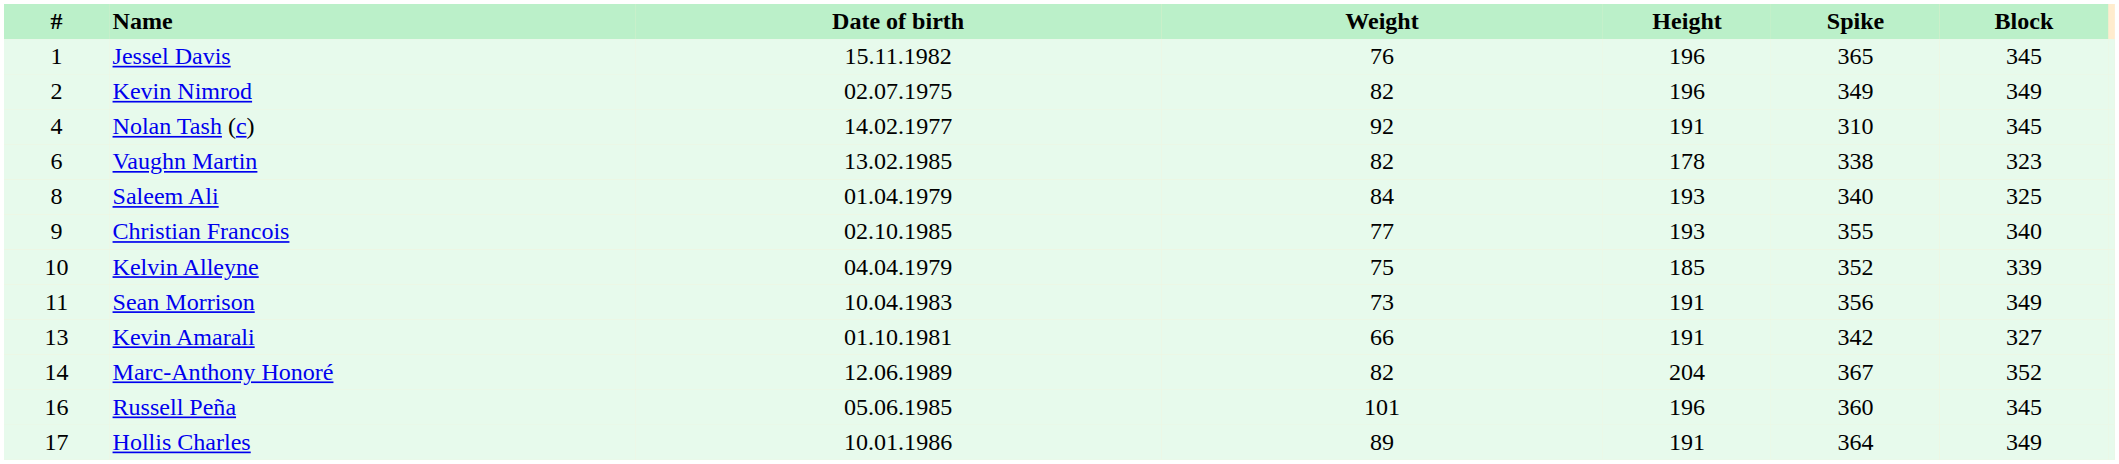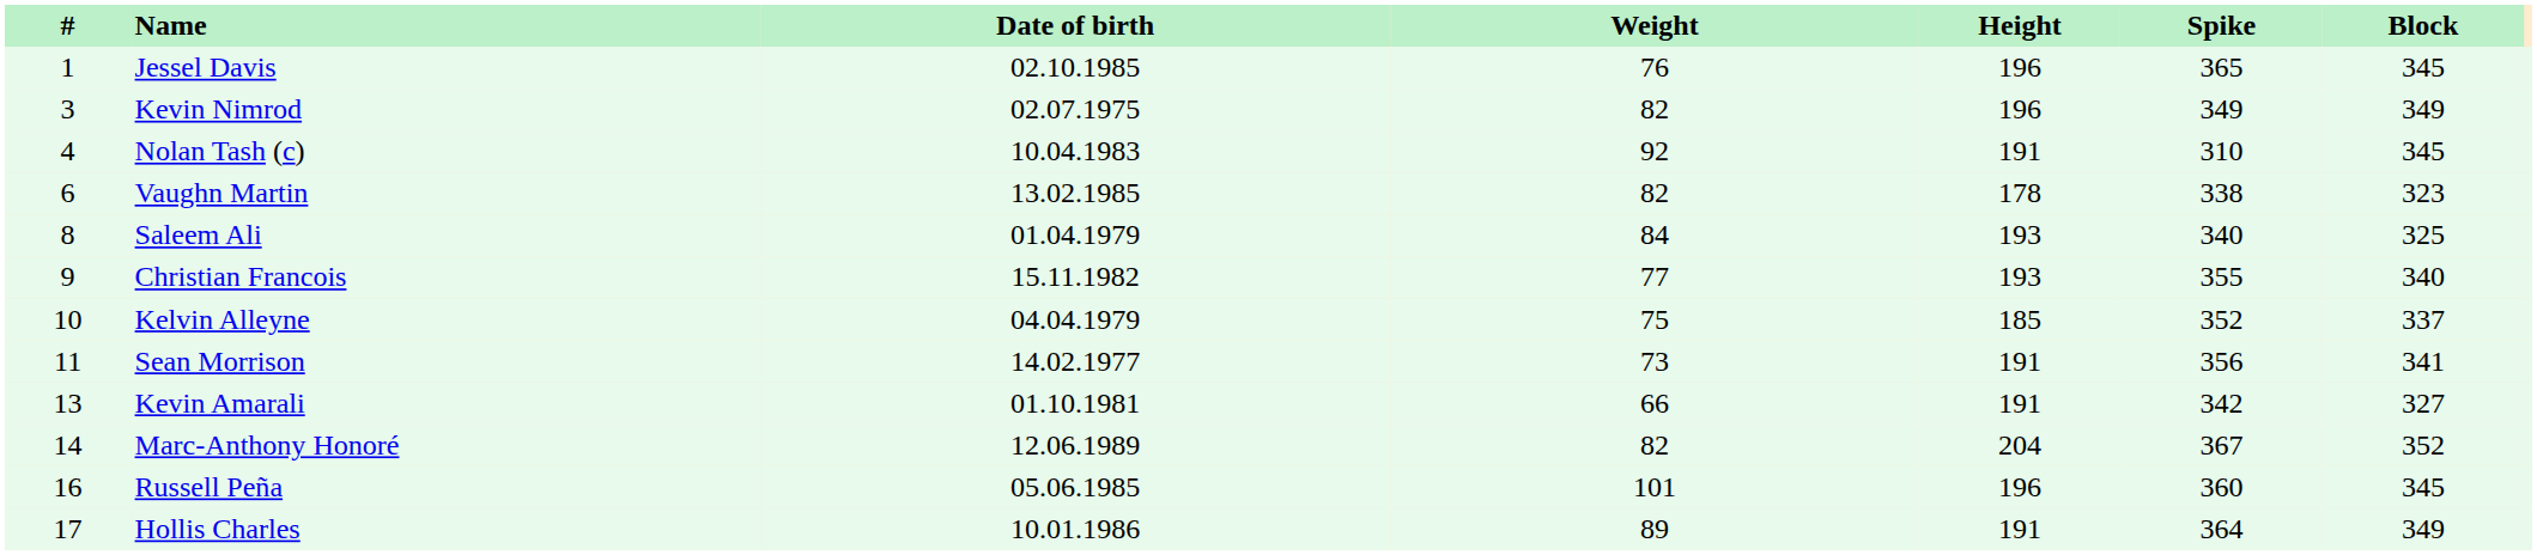Jessel Davis | Date of birth: 15.11.1982 -> 02.10.1985
Kevin Nimrod | #: 2 -> 3
Nolan Tash (c) | Date of birth: 14.02.1977 -> 10.04.1983
Christian Francois | Date of birth: 02.10.1985 -> 15.11.1982
Kelvin Alleyne | Block: 339 -> 337
Sean Morrison | Date of birth: 10.04.1983 -> 14.02.1977
Sean Morrison | Block: 349 -> 341
